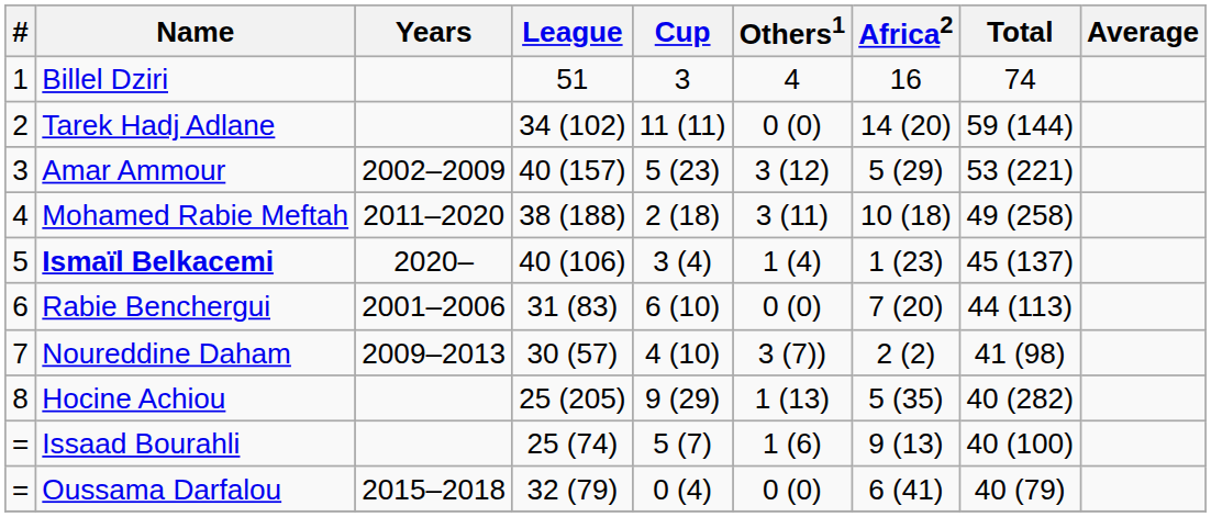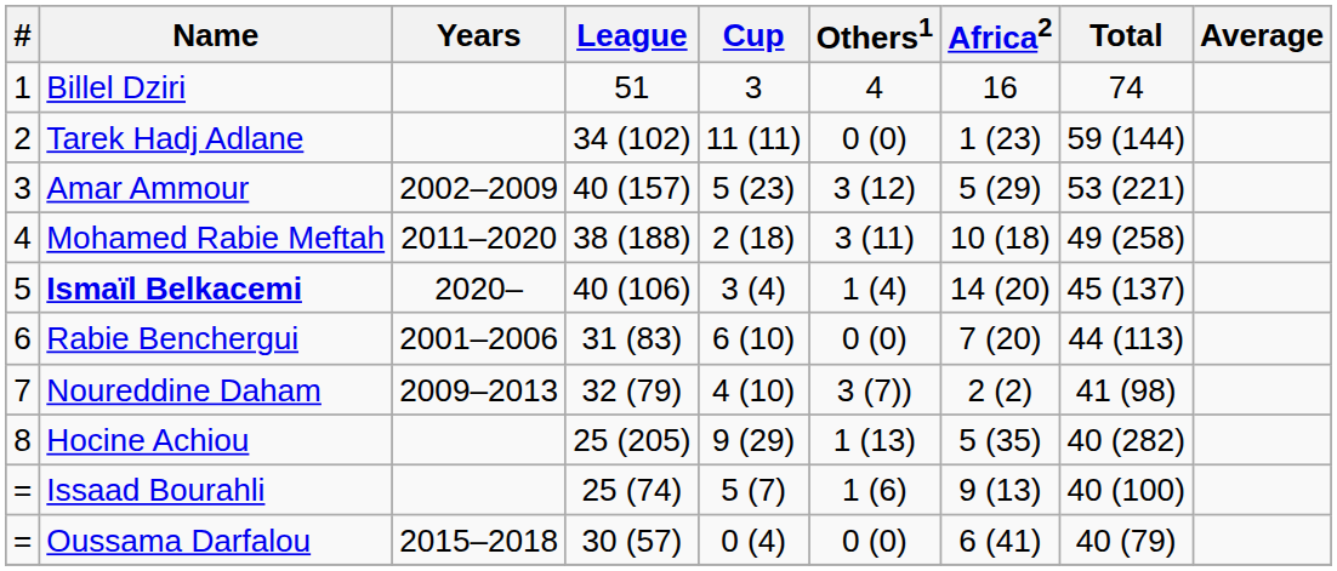Tarek Hadj Adlane | Africa2: 14 (20) -> 1 (23)
Ismaïl Belkacemi | Africa2: 1 (23) -> 14 (20)
Noureddine Daham | League: 30 (57) -> 32 (79)
Oussama Darfalou | League: 32 (79) -> 30 (57)
